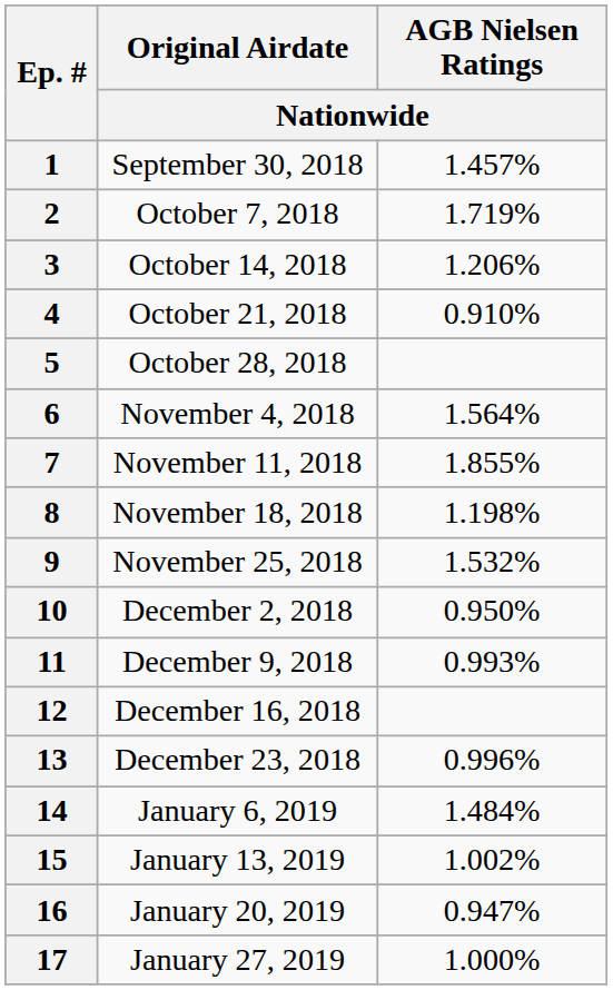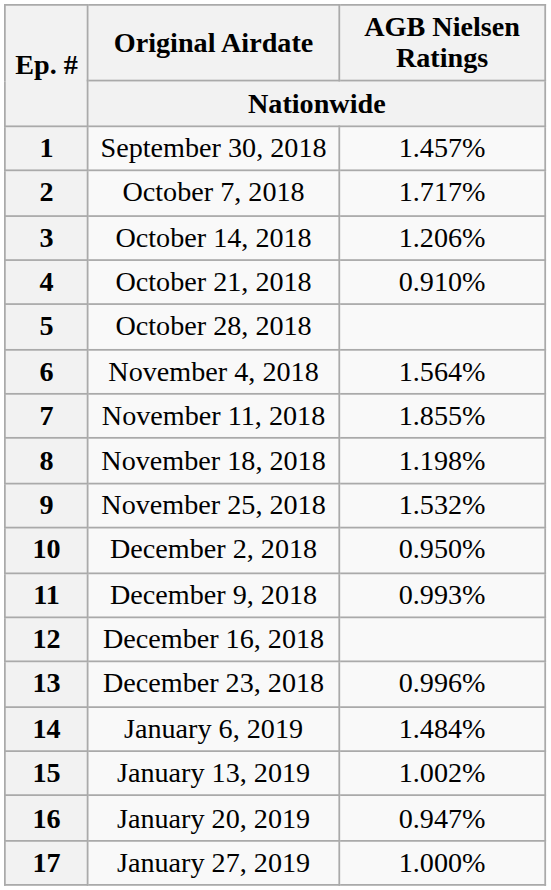2 | AGB Nielsen Ratings / Nationwide: 1.719% -> 1.717%
